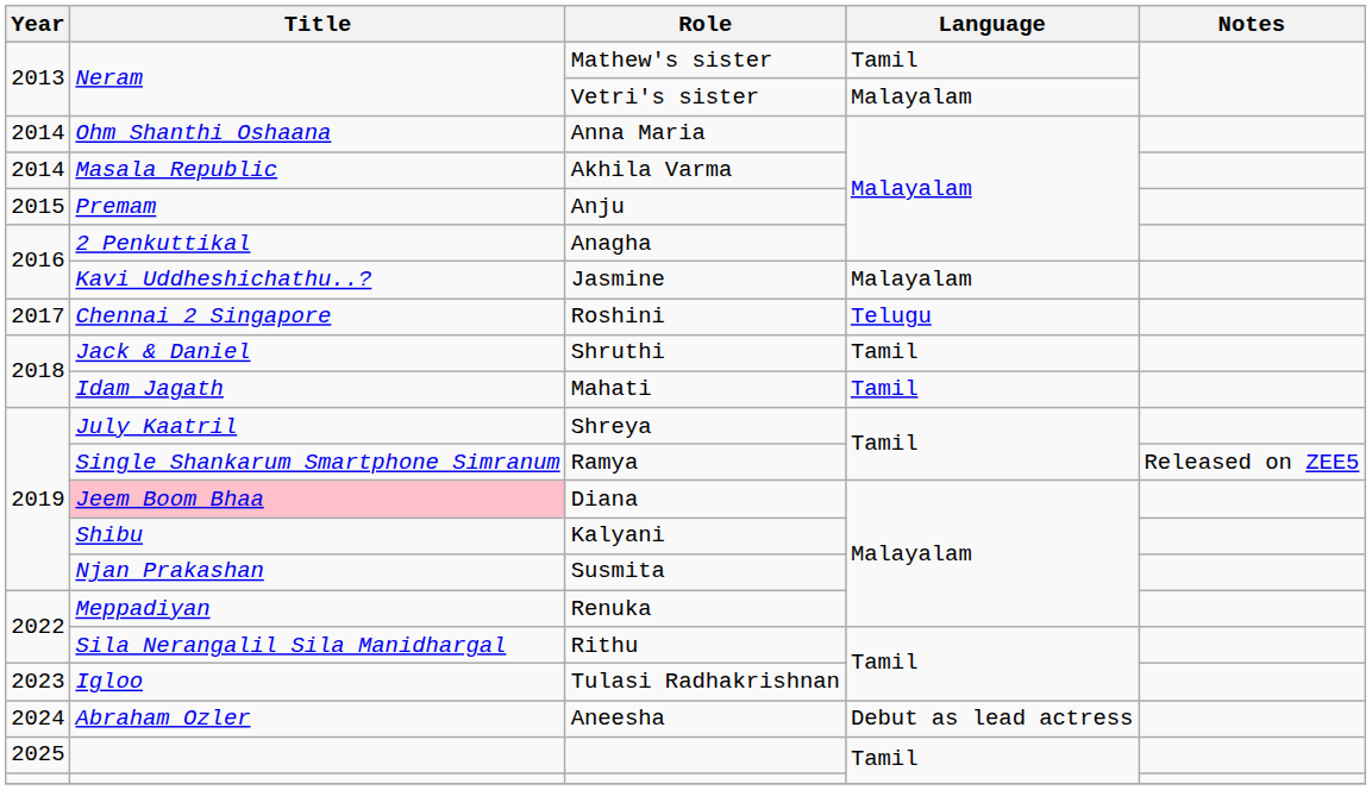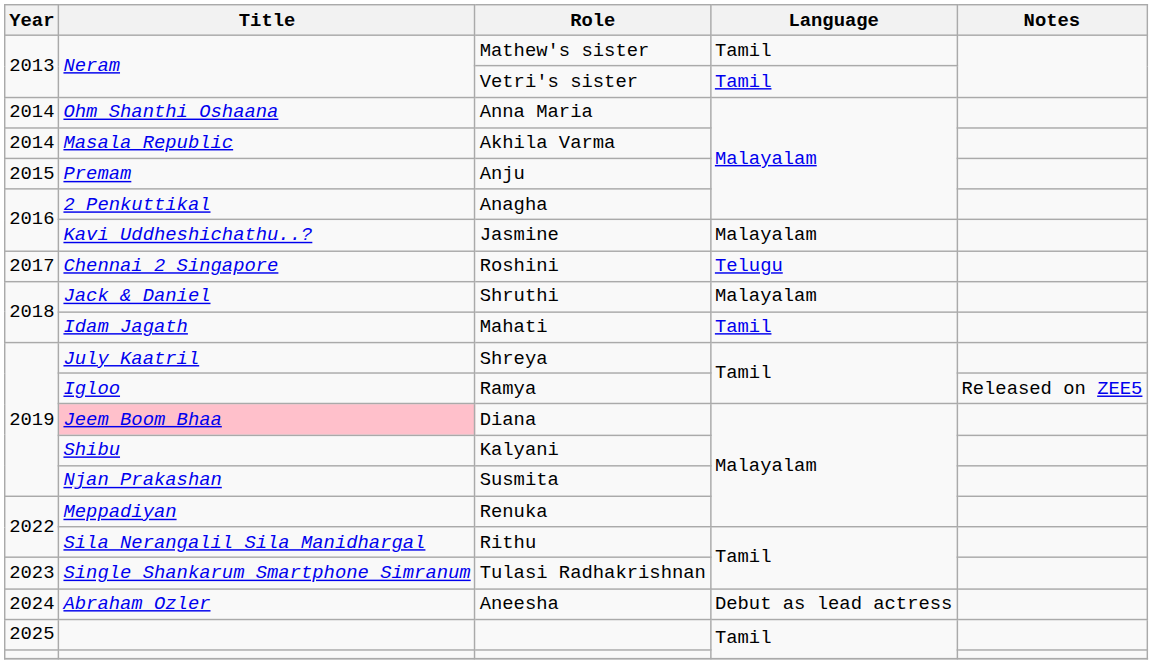Vetri's sister | Language: Malayalam -> Tamil
Shruthi | Language: Tamil -> Malayalam
Ramya | Title: Single Shankarum Smartphone Simranum -> Igloo
Tulasi Radhakrishnan | Title: Igloo -> Single Shankarum Smartphone Simranum
